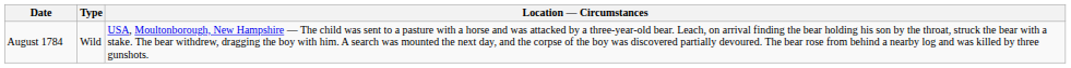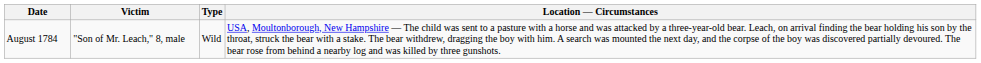+ column: Victim | "Son of Mr. Leach," 8, male
